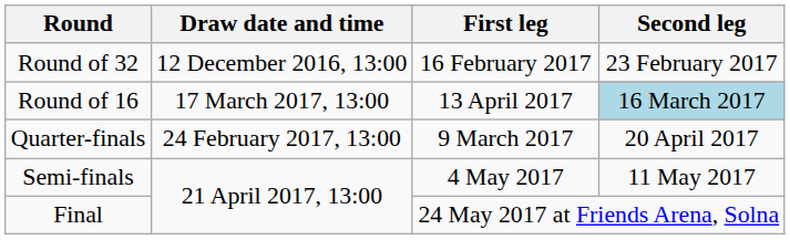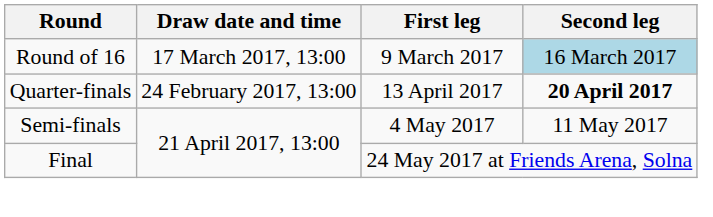- row: Round of 32 | 12 December 2016, 13:00 | 16 February 2017 | 23 February 2017
Round of 16 | First leg: 13 April 2017 -> 9 March 2017
Quarter-finals | First leg: 9 March 2017 -> 13 April 2017
Quarter-finals | Second leg: normal -> bold
